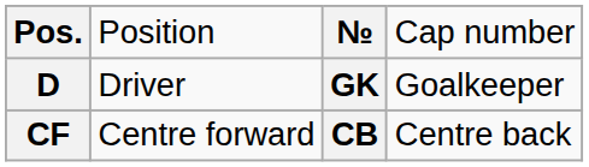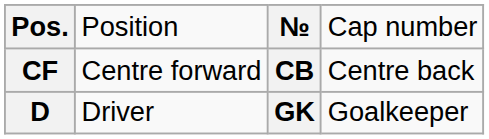rows swapped: CF <-> D
